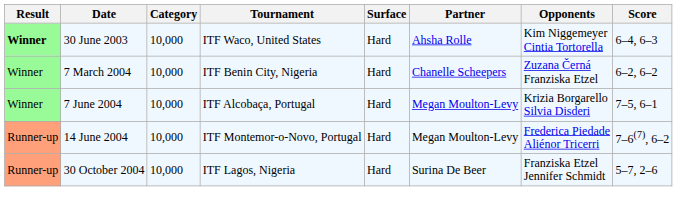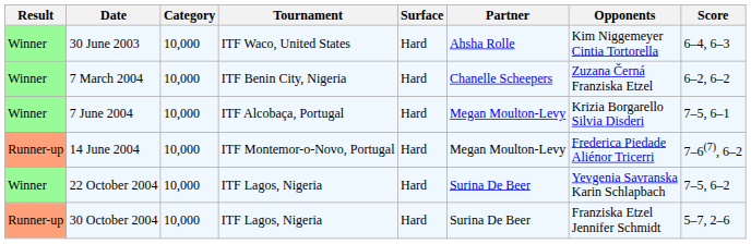30 June 2003 | Result: bold -> normal
+ row: Winner | 22 October 2004 | 10,000 | ITF Lagos, Nigeria | Hard | Surina De Beer | Yevgenia Savranska Karin Schlapbach | 7–5, 6–2
